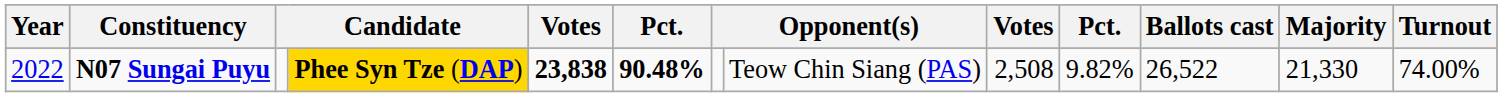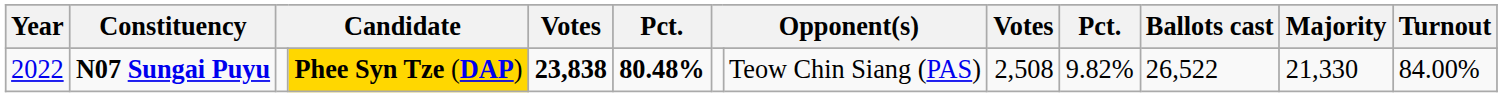N07 Sungai Puyu | column 6: 90.48% -> 80.48%
N07 Sungai Puyu | Turnout: 74.00% -> 84.00%
